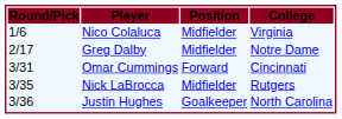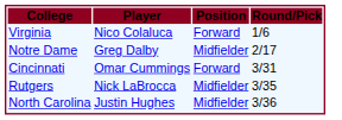columns swapped: Round/Pick <-> College
Nico Colaluca | Position: Midfielder -> Forward
Justin Hughes | Position: Goalkeeper -> Midfielder
